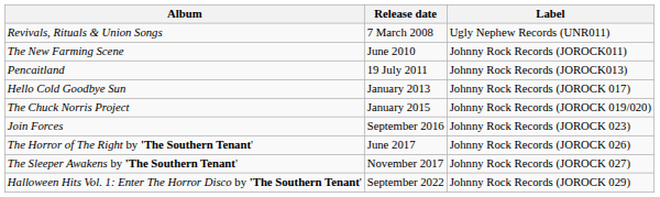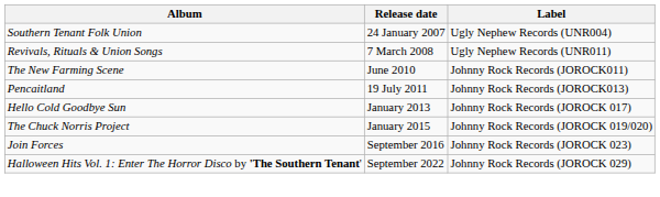+ row: Southern Tenant Folk Union | 24 January 2007 | Ugly Nephew Records (UNR004)
- row: The Horror of The Right by 'The Southern Tenant' | June 2017 | Johnny Rock Records (JOROCK 026)
- row: The Sleeper Awakens by 'The Southern Tenant' | November 2017 | Johnny Rock Records (JOROCK 027)
